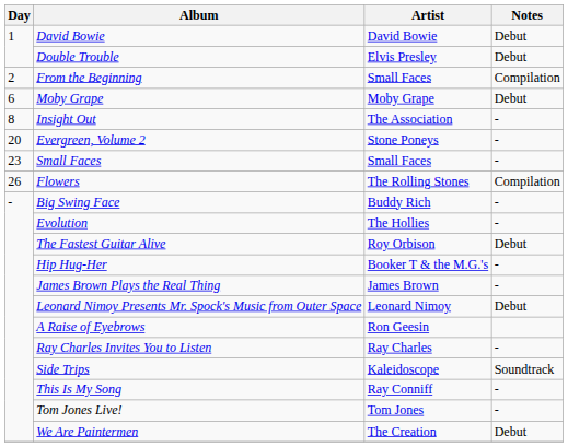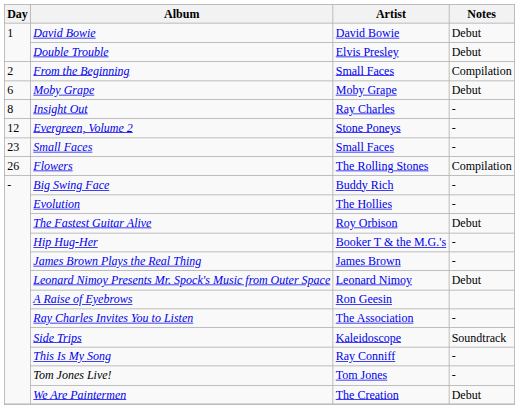Insight Out | Artist: The Association -> Ray Charles
Evergreen, Volume 2 | Day: 20 -> 12
Ray Charles Invites You to Listen | Artist: Ray Charles -> The Association
